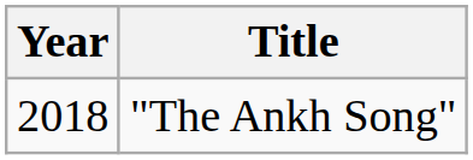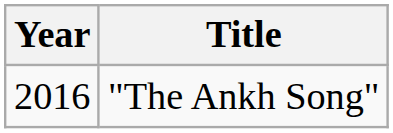"The Ankh Song" | Year: 2018 -> 2016
